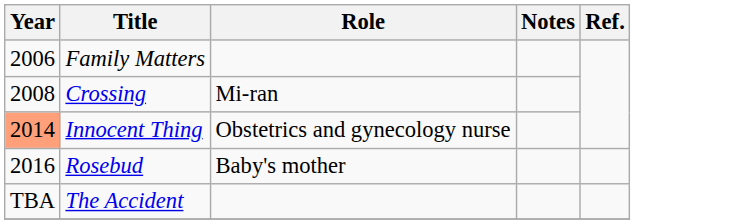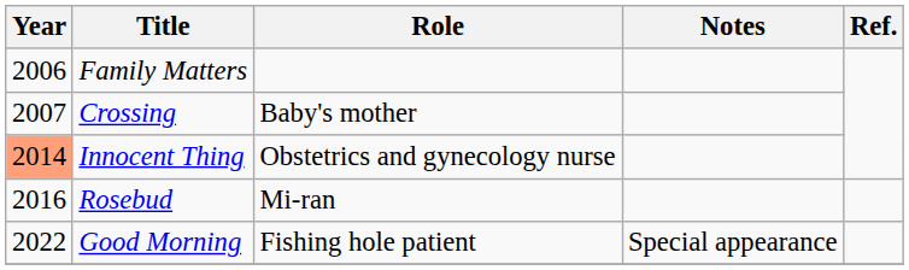Crossing | Year: 2008 -> 2007
Crossing | Role: Mi-ran -> Baby's mother
Rosebud | Role: Baby's mother -> Mi-ran
+ row: 2022 | Good Morning | Fishing hole patient | Special appearance
- row: TBA | The Accident
